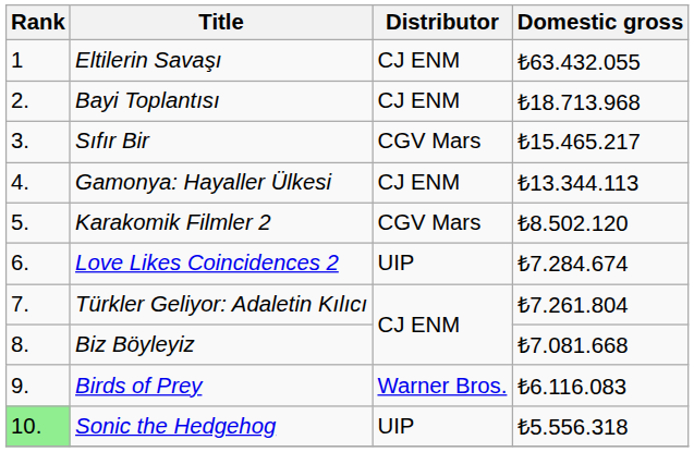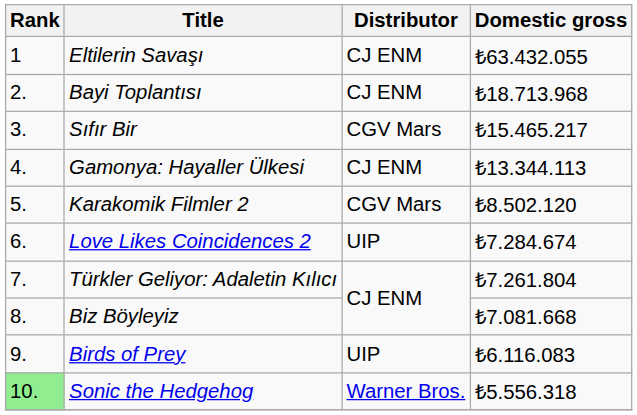Birds of Prey | Distributor: Warner Bros. -> UIP
Sonic the Hedgehog | Distributor: UIP -> Warner Bros.
